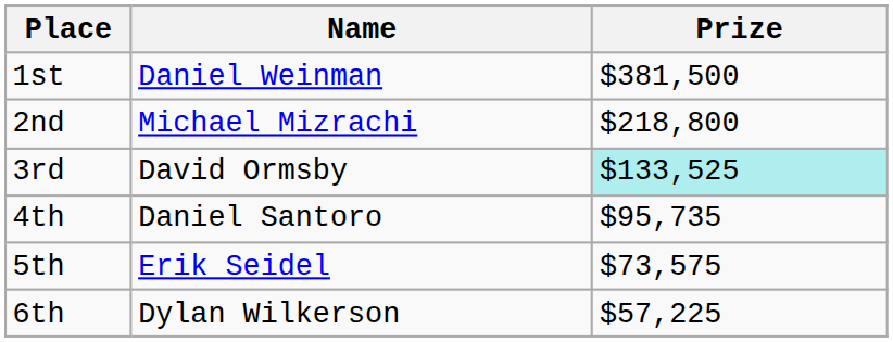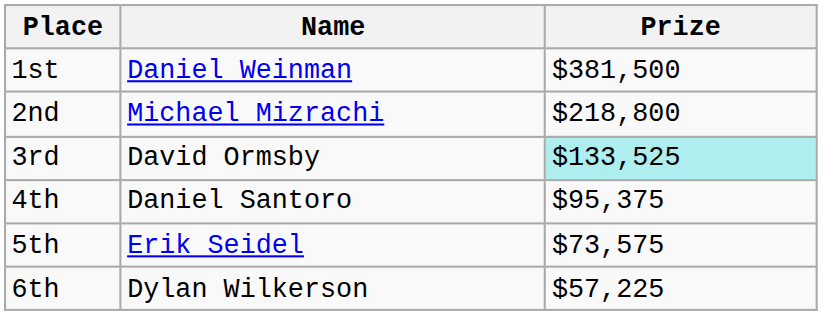4th | Prize: $95,735 -> $95,375
